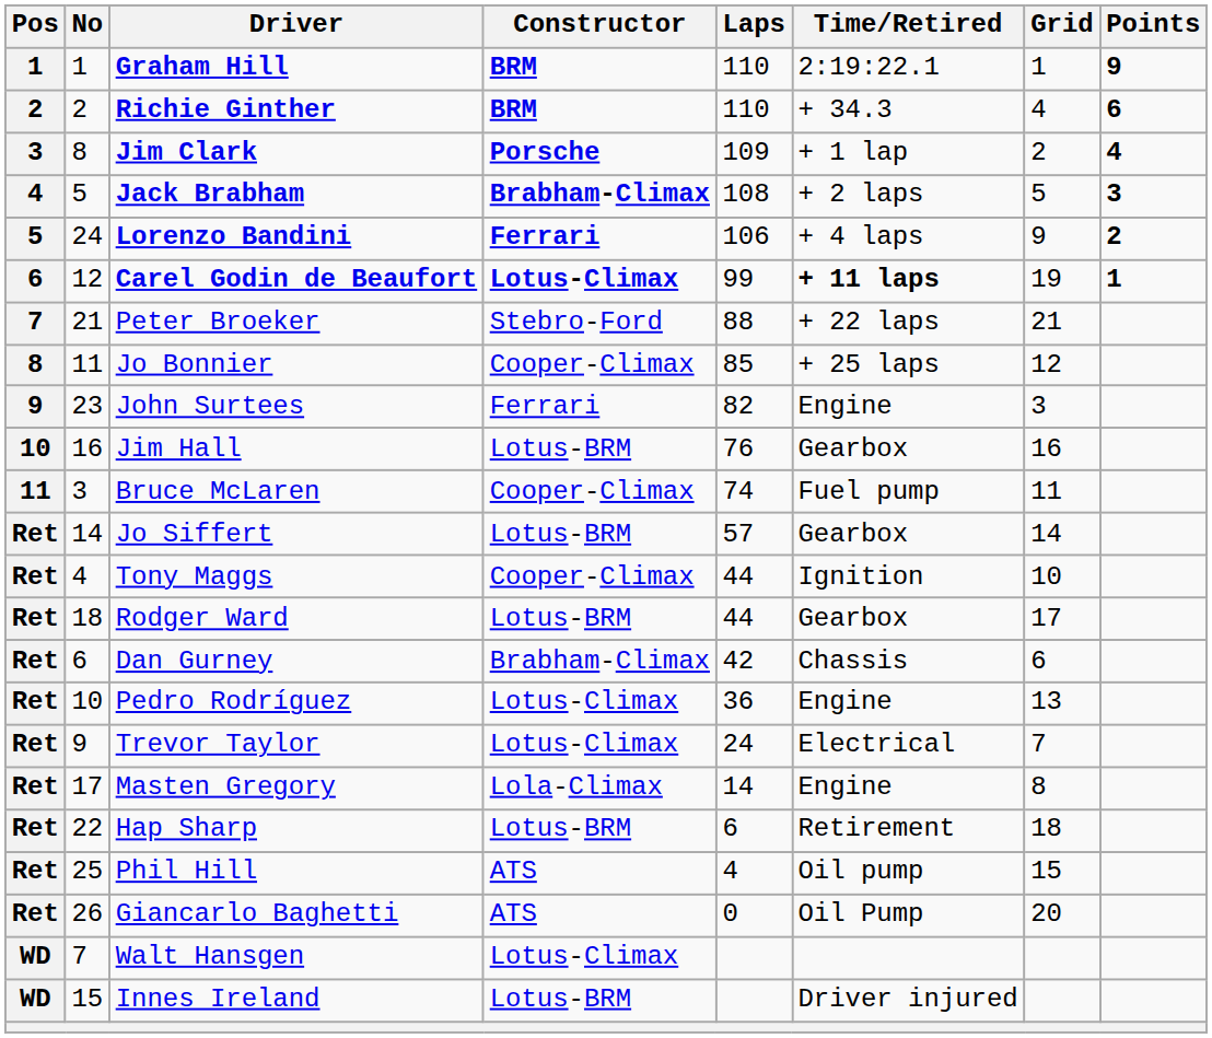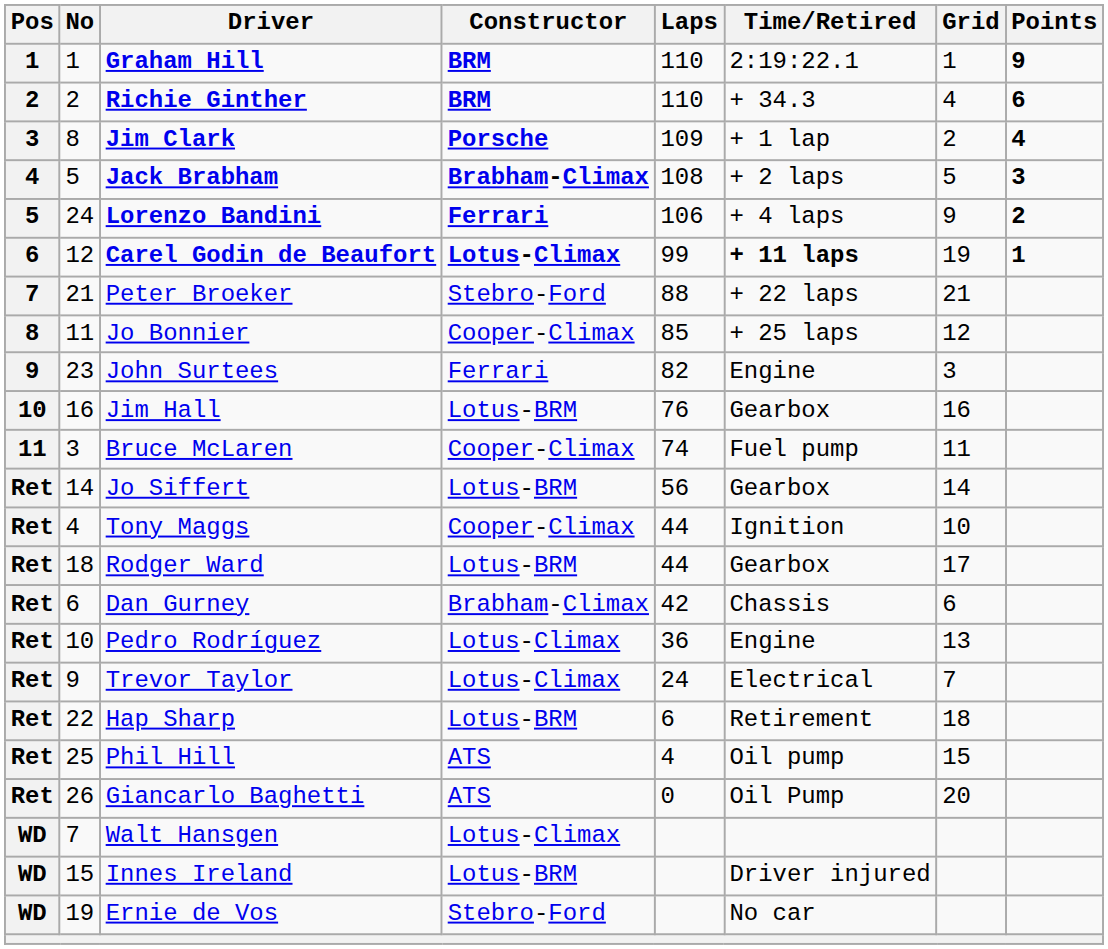Jo Siffert | Laps: 57 -> 56
- row: Ret | 17 | Masten Gregory | Lola-Climax | 14 | Engine | 8
+ row: WD | 19 | Ernie de Vos | Stebro-Ford | No car
